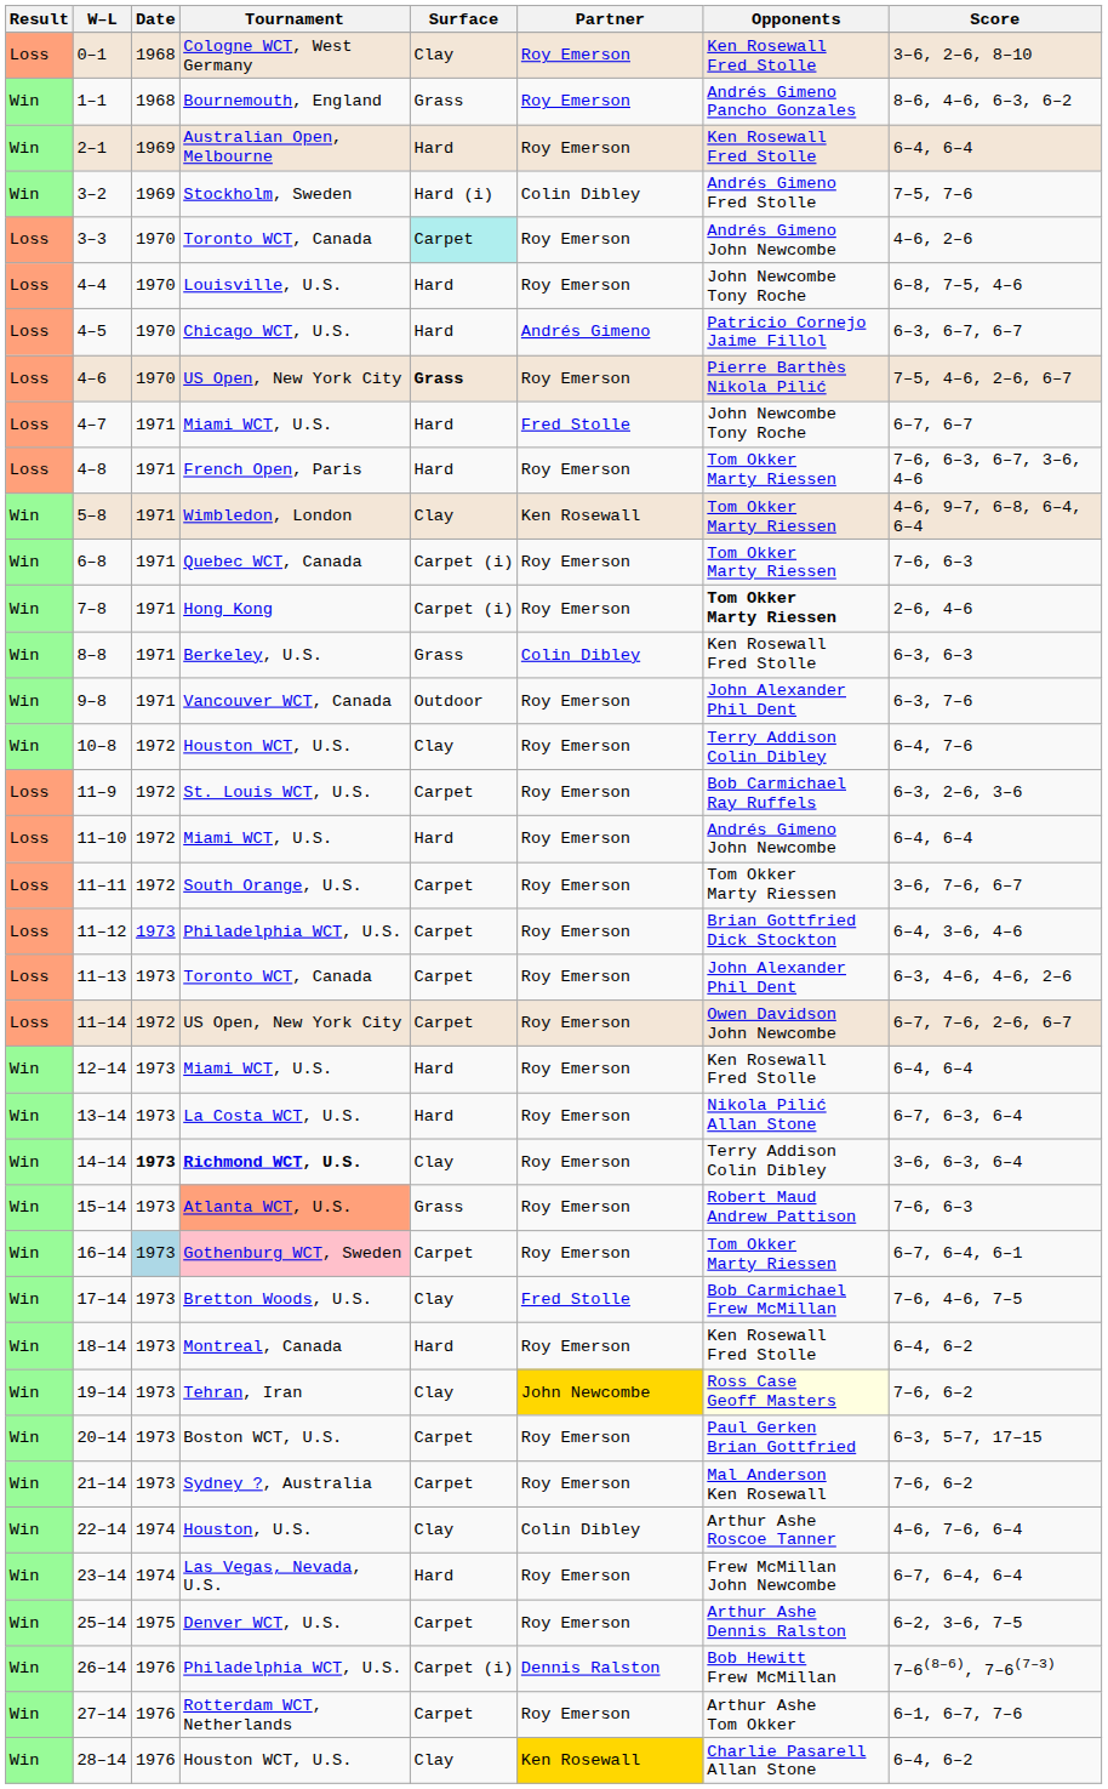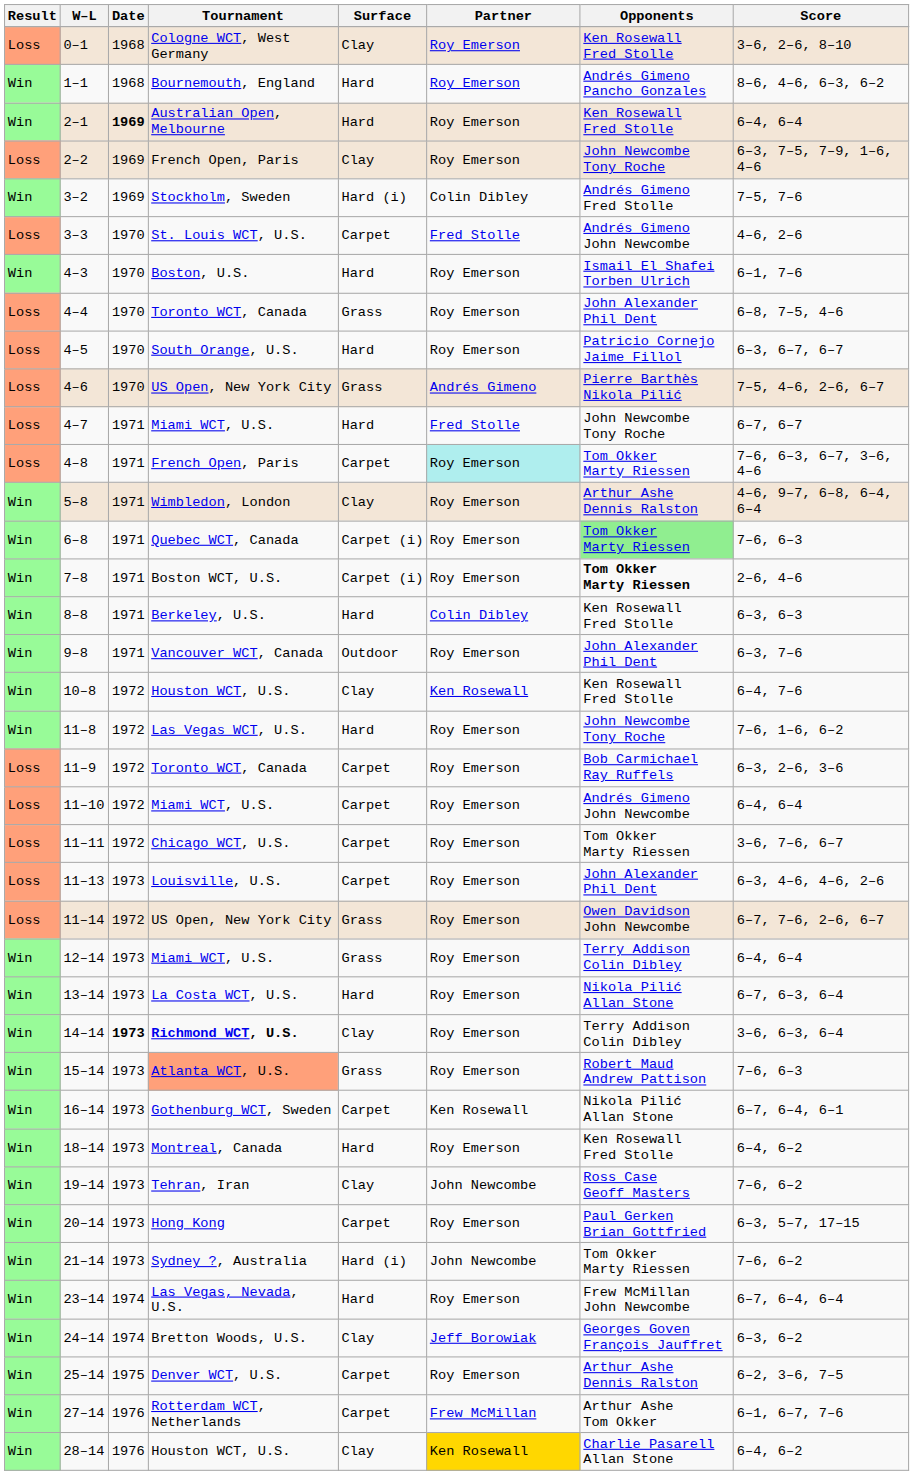1–1 | Surface: Grass -> Hard
2–1 | Date: normal -> bold
+ row: Loss | 2–2 | 1969 | French Open, Paris | Clay | Roy Emerson | John Newcombe Tony Roche | 6–3, 7–5, 7–9, 1–6, 4–6
3–3 | Tournament: Toronto WCT, Canada -> St. Louis WCT, U.S.
3–3 | Surface: paleturquoise background -> no background
3–3 | Partner: Roy Emerson -> Fred Stolle
+ row: Win | 4–3 | 1970 | Boston, U.S. | Hard | Roy Emerson | Ismail El Shafei Torben Ulrich | 6–1, 7–6
4–4 | Tournament: Louisville, U.S. -> Toronto WCT, Canada
4–4 | Surface: Hard -> Grass
4–4 | Opponents: John Newcombe Tony Roche -> John Alexander Phil Dent
4–5 | Tournament: Chicago WCT, U.S. -> South Orange, U.S.
4–5 | Partner: Andrés Gimeno -> Roy Emerson
4–6 | Surface: bold -> normal
4–6 | Partner: Roy Emerson -> Andrés Gimeno
4–8 | Surface: Hard -> Carpet
4–8 | Partner: no background -> paleturquoise background
5–8 | Partner: Ken Rosewall -> Roy Emerson
5–8 | Opponents: Tom Okker Marty Riessen -> Arthur Ashe Dennis Ralston
6–8 | Opponents: no background -> lightgreen background
7–8 | Tournament: Hong Kong -> Boston WCT, U.S.
8–8 | Surface: Grass -> Hard
10–8 | Partner: Roy Emerson -> Ken Rosewall
10–8 | Opponents: Terry Addison Colin Dibley -> Ken Rosewall Fred Stolle
+ row: Win | 11–8 | 1972 | Las Vegas WCT, U.S. | Hard | Roy Emerson | John Newcombe Tony Roche | 7–6, 1–6, 6–2
11–9 | Tournament: St. Louis WCT, U.S. -> Toronto WCT, Canada
11–10 | Surface: Hard -> Carpet
11–11 | Tournament: South Orange, U.S. -> Chicago WCT, U.S.
- row: Loss | 11–12 | 1973 | Philadelphia WCT, U.S. | Carpet | Roy Emerson | Brian Gottfried Dick Stockton | 6–4, 3–6, 4–6
11–13 | Tournament: Toronto WCT, Canada -> Louisville, U.S.
11–14 | Surface: Carpet -> Grass
12–14 | Surface: Hard -> Grass
12–14 | Opponents: Ken Rosewall Fred Stolle -> Terry Addison Colin Dibley
16–14 | Date: lightblue background -> no background
16–14 | Tournament: pink background -> no background
16–14 | Partner: Roy Emerson -> Ken Rosewall
16–14 | Opponents: Tom Okker Marty Riessen -> Nikola Pilić Allan Stone
- row: Win | 17–14 | 1973 | Bretton Woods, U.S. | Clay | Fred Stolle | Bob Carmichael Frew McMillan | 7–6, 4–6, 7–5
19–14 | Partner: gold background -> no background
19–14 | Opponents: lightyellow background -> no background
20–14 | Tournament: Boston WCT, U.S. -> Hong Kong
21–14 | Surface: Carpet -> Hard (i)
21–14 | Partner: Roy Emerson -> John Newcombe
21–14 | Opponents: Mal Anderson Ken Rosewall -> Tom Okker Marty Riessen
- row: Win | 22–14 | 1974 | Houston, U.S. | Clay | Colin Dibley | Arthur Ashe Roscoe Tanner | 4–6, 7–6, 6–4
+ row: Win | 24–14 | 1974 | Bretton Woods, U.S. | Clay | Jeff Borowiak | Georges Goven François Jauffret | 6–3, 6–2
- row: Win | 26–14 | 1976 | Philadelphia WCT, U.S. | Carpet (i) | Dennis Ralston | Bob Hewitt Frew McMillan | 7–6(8–6), 7–6(7–3)
27–14 | Partner: Roy Emerson -> Frew McMillan
